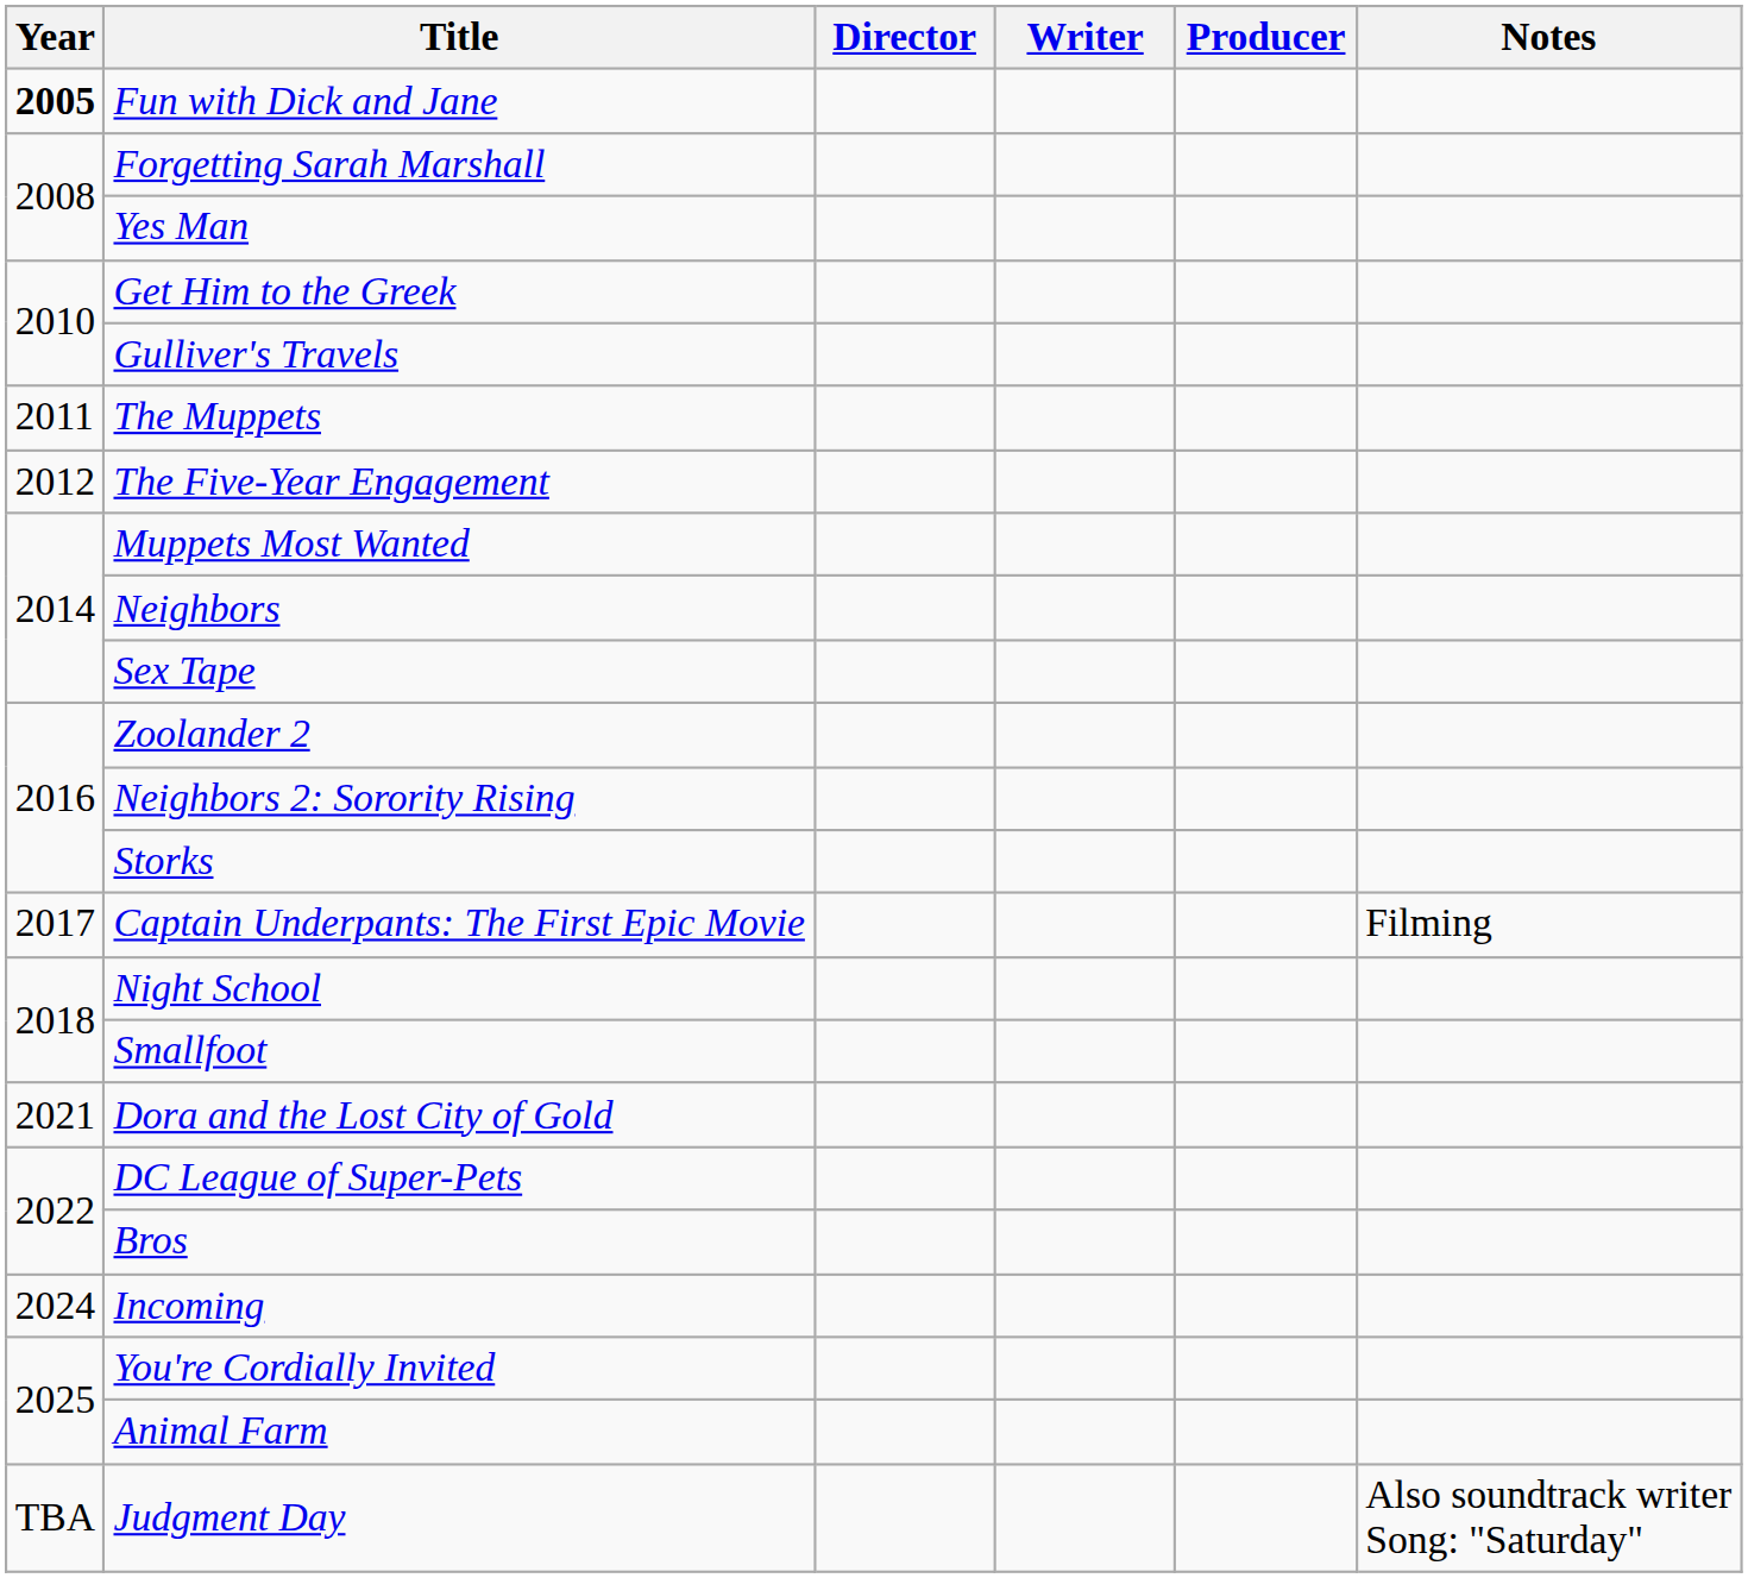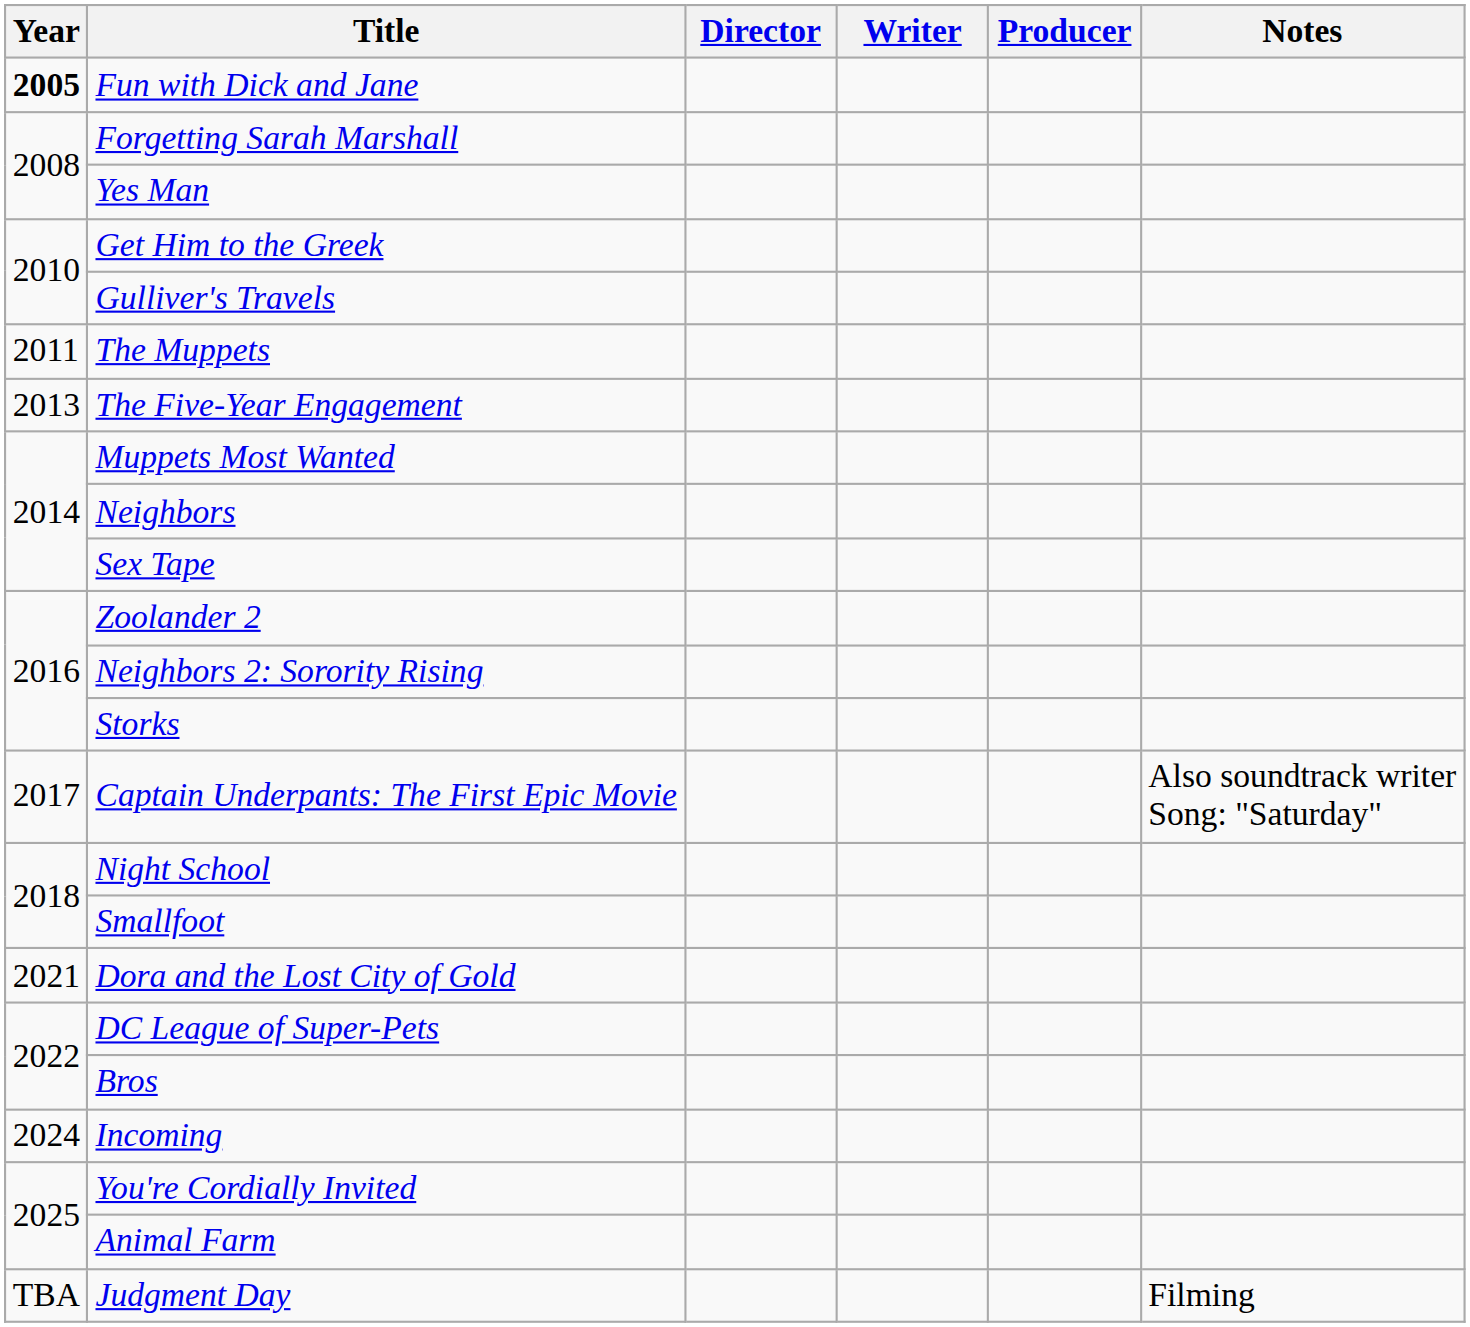The Five-Year Engagement | Year: 2012 -> 2013
Captain Underpants: The First Epic Movie | Notes: Filming -> Also soundtrack writer Song: "Saturday"
Judgment Day | Notes: Also soundtrack writer Song: "Saturday" -> Filming
